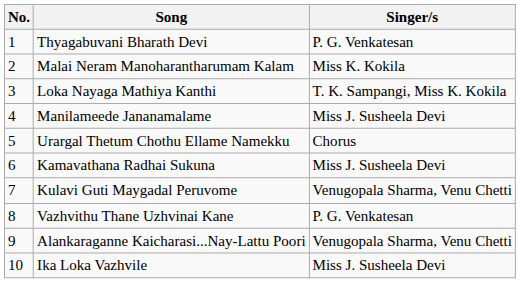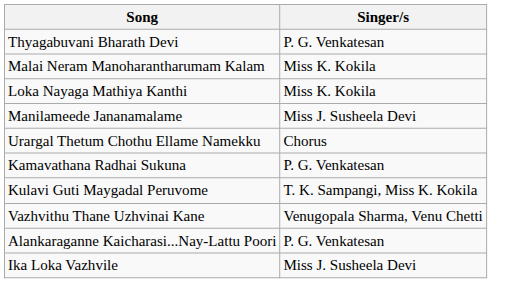- column: No. | 1 | 2 | 3 | 4 | 5 | 6 | 7 | 8 | 9 | 10
Loka Nayaga Mathiya Kanthi | Singer/s: T. K. Sampangi, Miss K. Kokila -> Miss K. Kokila
Kamavathana Radhai Sukuna | Singer/s: Miss J. Susheela Devi -> P. G. Venkatesan
Kulavi Guti Maygadal Peruvome | Singer/s: Venugopala Sharma, Venu Chetti -> T. K. Sampangi, Miss K. Kokila
Vazhvithu Thane Uzhvinai Kane | Singer/s: P. G. Venkatesan -> Venugopala Sharma, Venu Chetti
Alankaraganne Kaicharasi...Nay-Lattu Poori | Singer/s: Venugopala Sharma, Venu Chetti -> P. G. Venkatesan
